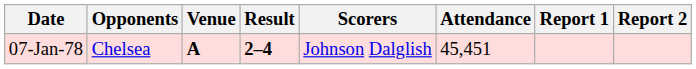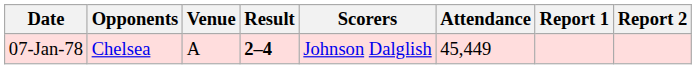07-Jan-78 | Venue: bold -> normal
07-Jan-78 | Attendance: 45,451 -> 45,449
